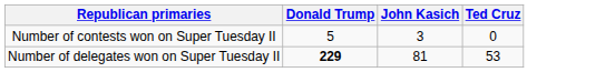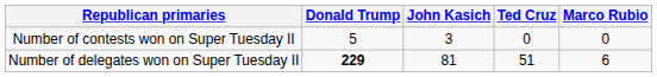+ column: Marco Rubio | 0 | 6
Number of delegates won on Super Tuesday II | Ted Cruz: 53 -> 51
